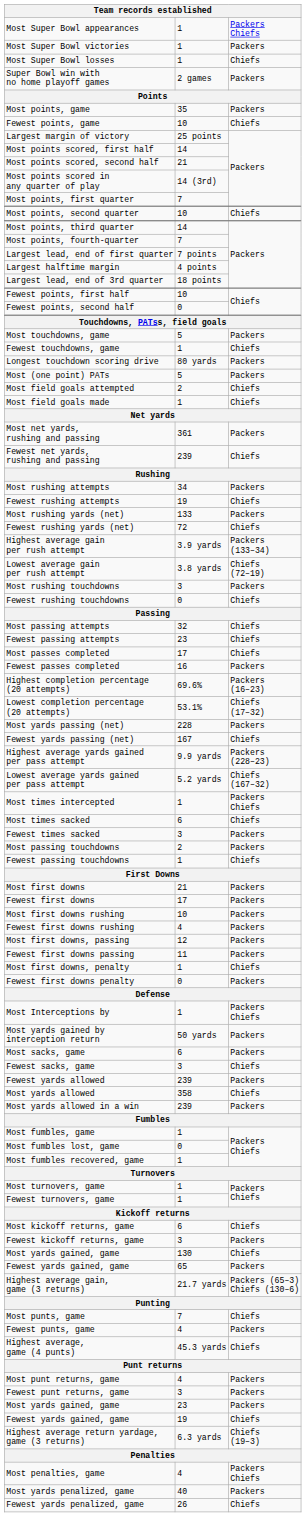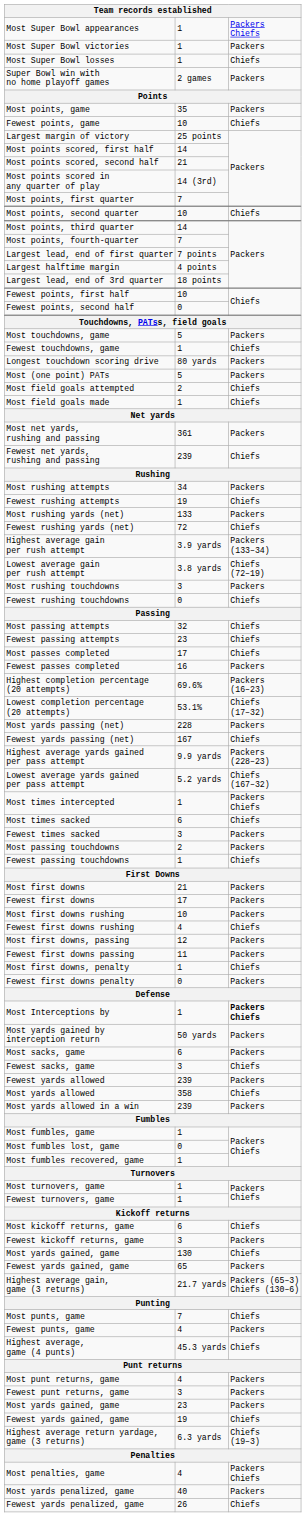Fewest first downs rushing | column 3: Packers -> Chiefs
Most Interceptions by | column 3: normal -> bold
